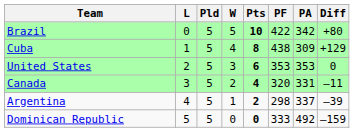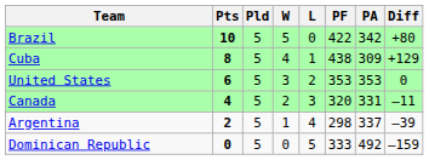columns swapped: Pts <-> L
